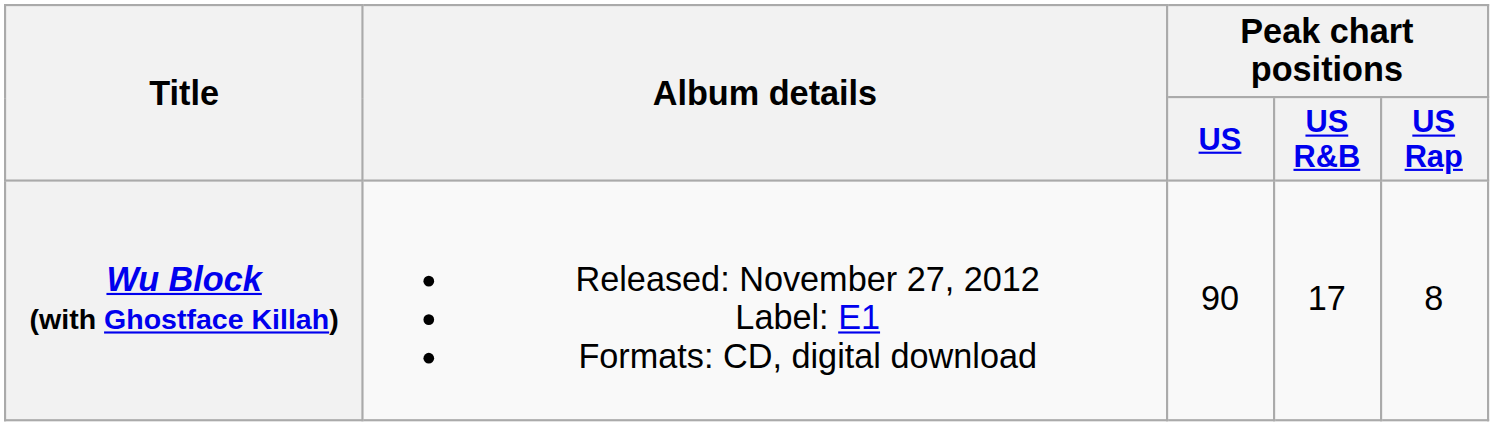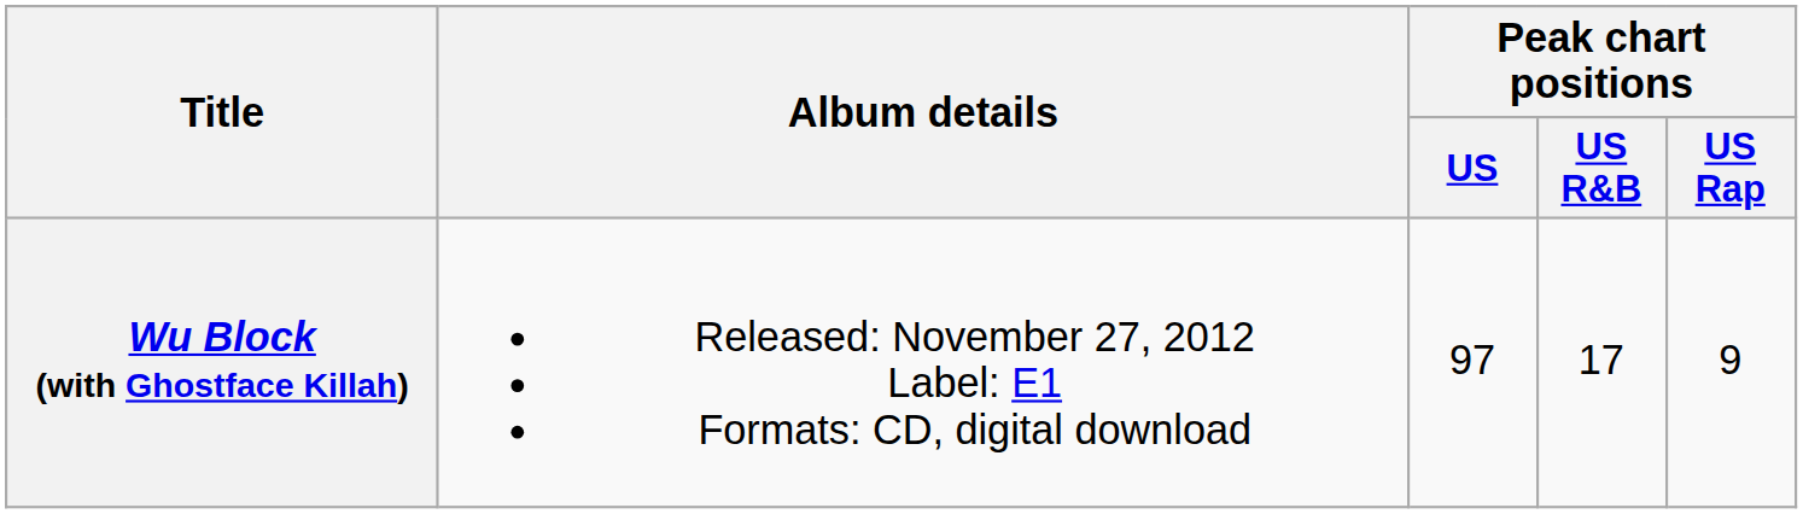Wu Block (with Ghostface Killah) | Peak chart positions / US: 90 -> 97
Wu Block (with Ghostface Killah) | Peak chart positions / US Rap: 8 -> 9
